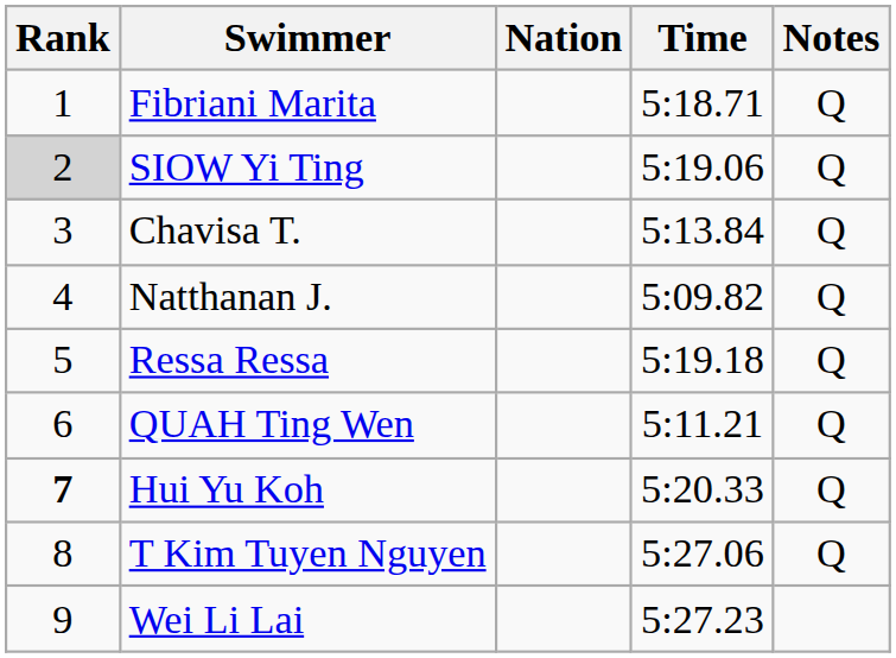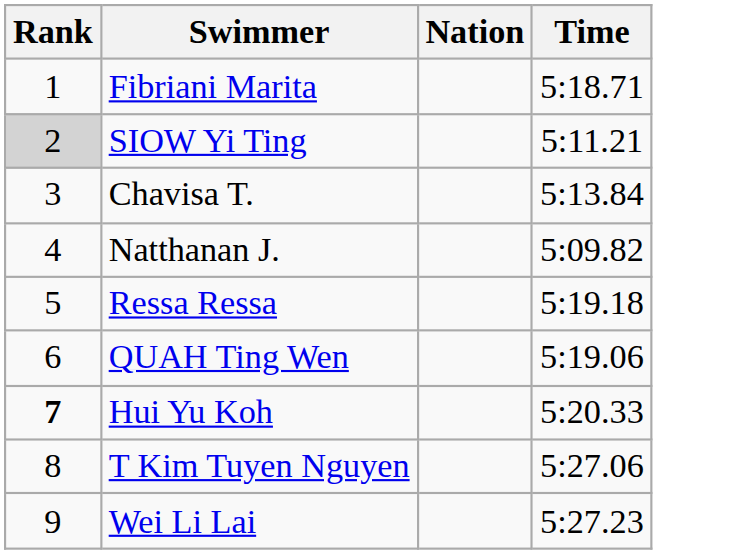- column: Notes | Q | Q | Q | Q | Q | Q | Q | Q
SIOW Yi Ting | Time: 5:19.06 -> 5:11.21
QUAH Ting Wen | Time: 5:11.21 -> 5:19.06
